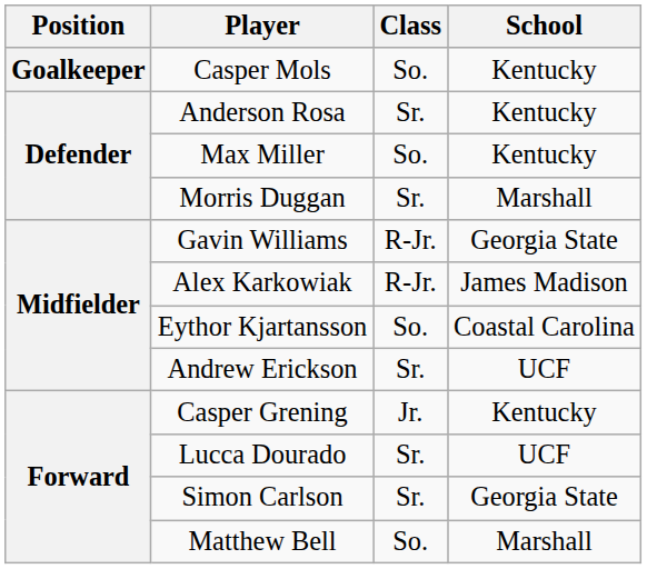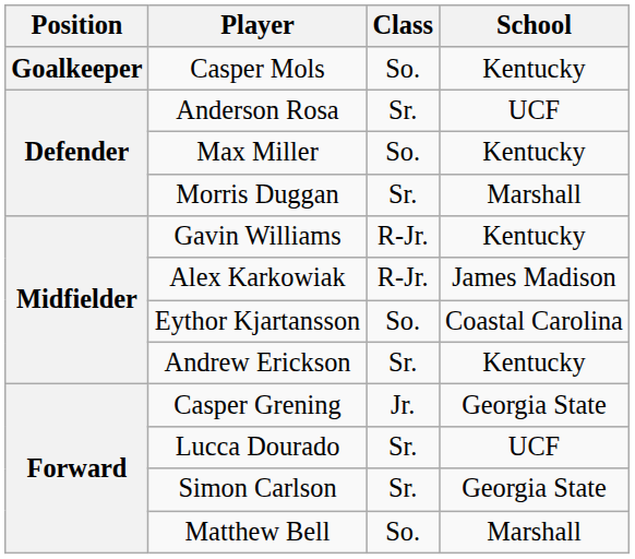Anderson Rosa | School: Kentucky -> UCF
Gavin Williams | School: Georgia State -> Kentucky
Andrew Erickson | School: UCF -> Kentucky
Casper Grening | School: Kentucky -> Georgia State
